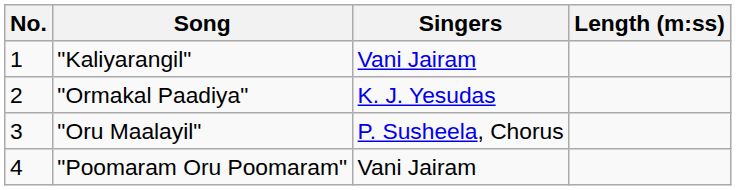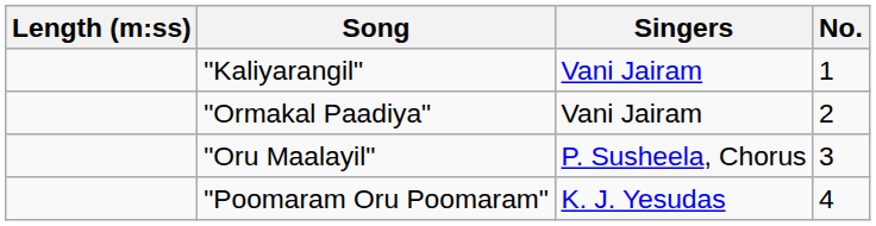columns swapped: No. <-> Length (m:ss)
"Ormakal Paadiya" | Singers: K. J. Yesudas -> Vani Jairam
"Poomaram Oru Poomaram" | Singers: Vani Jairam -> K. J. Yesudas
